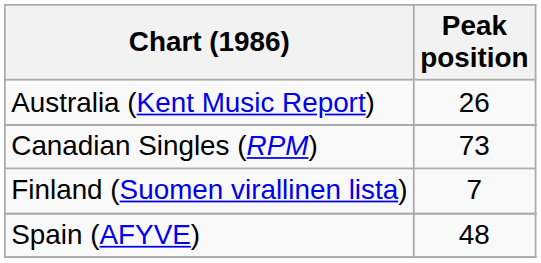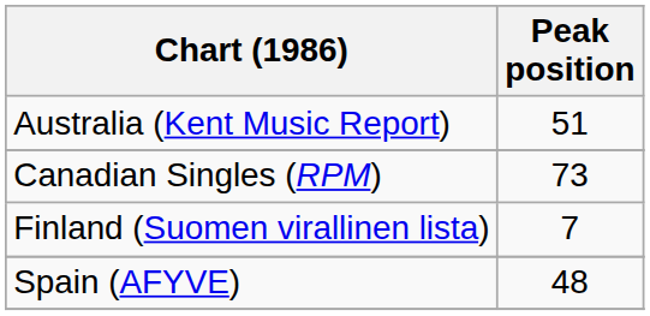Australia (Kent Music Report) | Peak position: 26 -> 51
